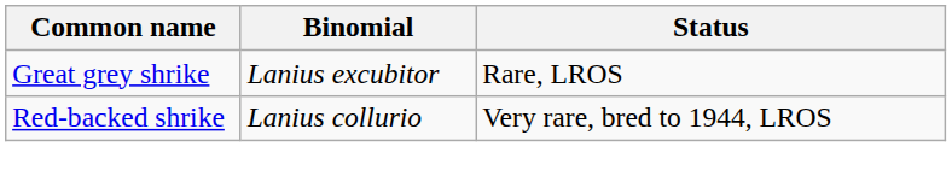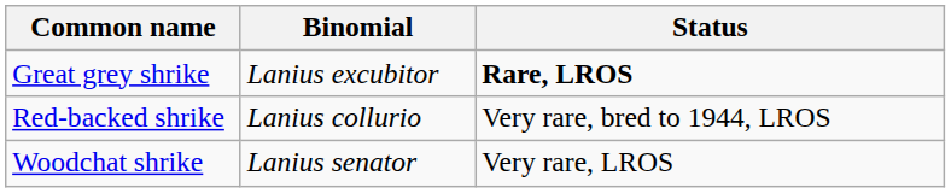Great grey shrike | Status: normal -> bold
+ row: Woodchat shrike | Lanius senator | Very rare, LROS
